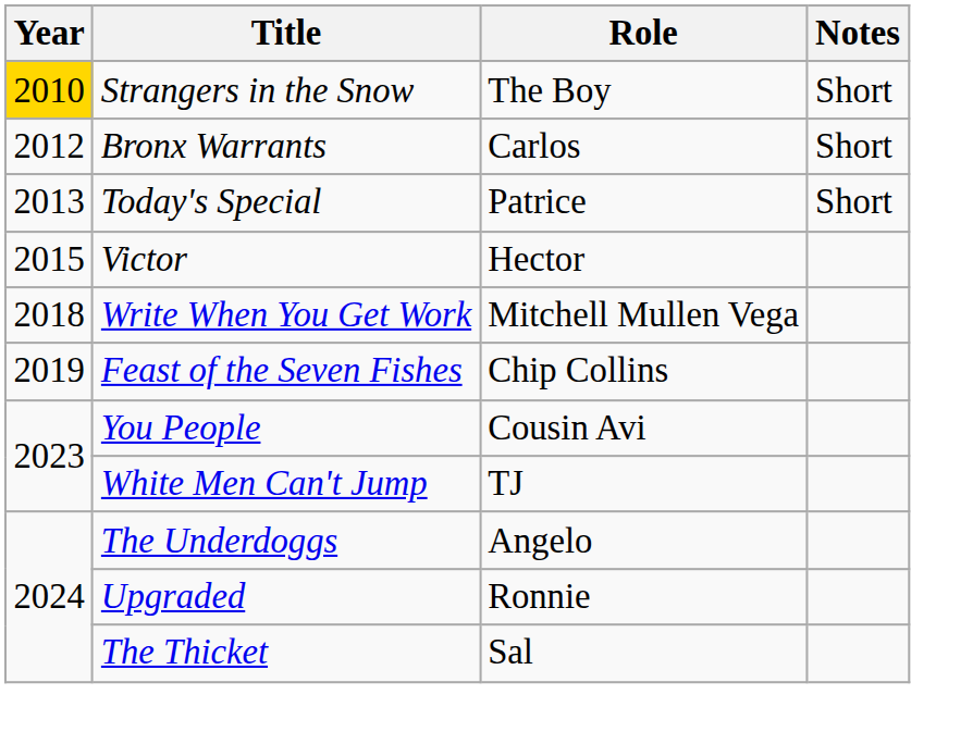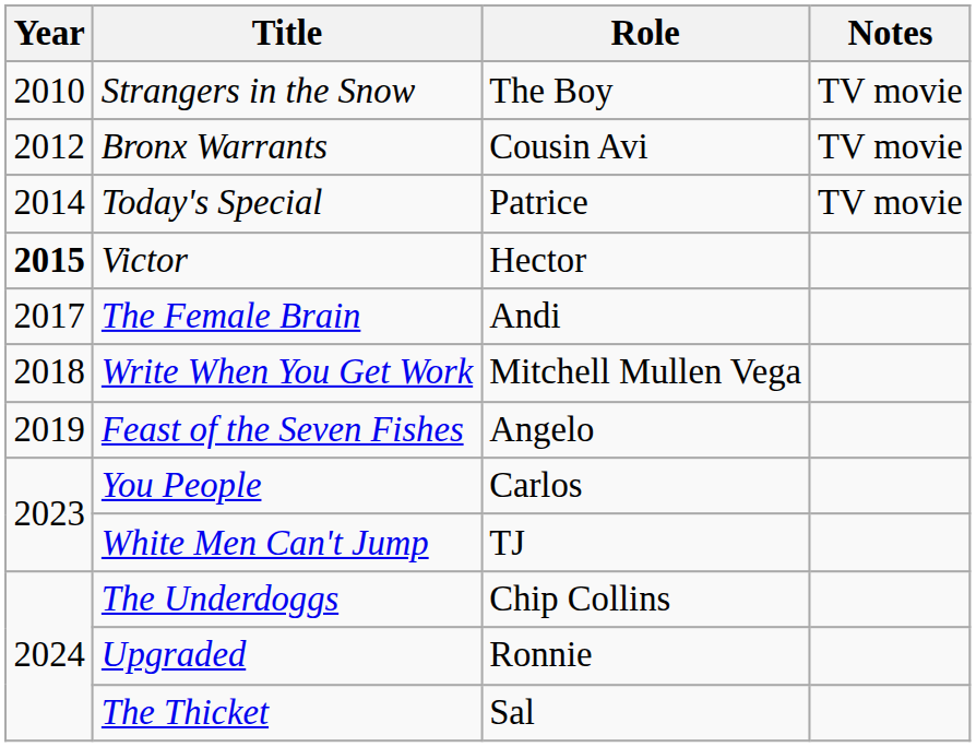Strangers in the Snow | Year: gold background -> no background
Strangers in the Snow | Notes: Short -> TV movie
Bronx Warrants | Role: Carlos -> Cousin Avi
Bronx Warrants | Notes: Short -> TV movie
Today's Special | Year: 2013 -> 2014
Today's Special | Notes: Short -> TV movie
Victor | Year: normal -> bold
+ row: 2017 | The Female Brain | Andi
Feast of the Seven Fishes | Role: Chip Collins -> Angelo
You People | Role: Cousin Avi -> Carlos
The Underdoggs | Role: Angelo -> Chip Collins
